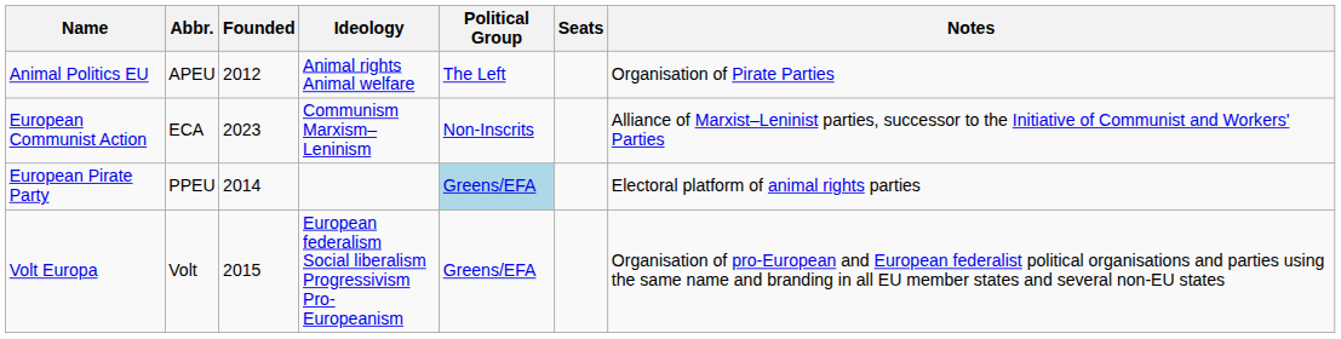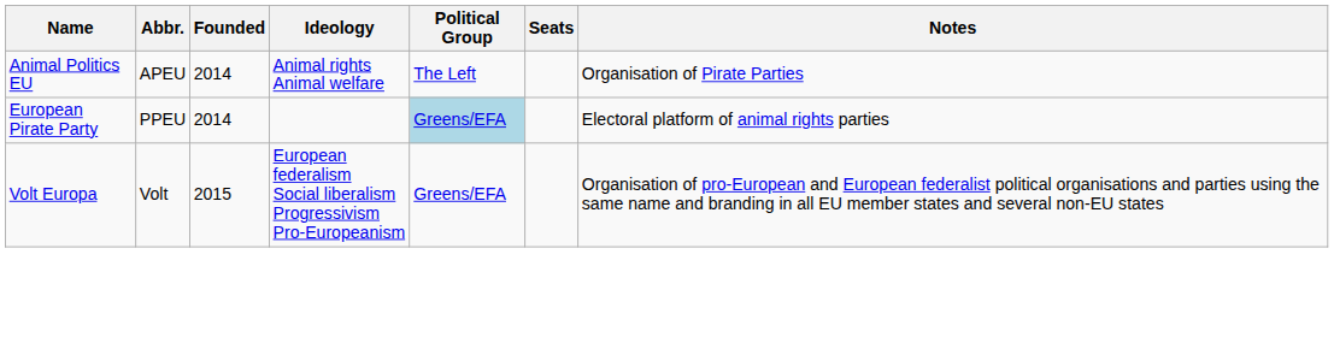Animal Politics EU | Founded: 2012 -> 2014
- row: European Communist Action | ECA | 2023 | Communism Marxism–Leninism | Non-Inscrits | Alliance of Marxist–Leninist parties, successor to the Initiative of Communist and Workers' Parties
